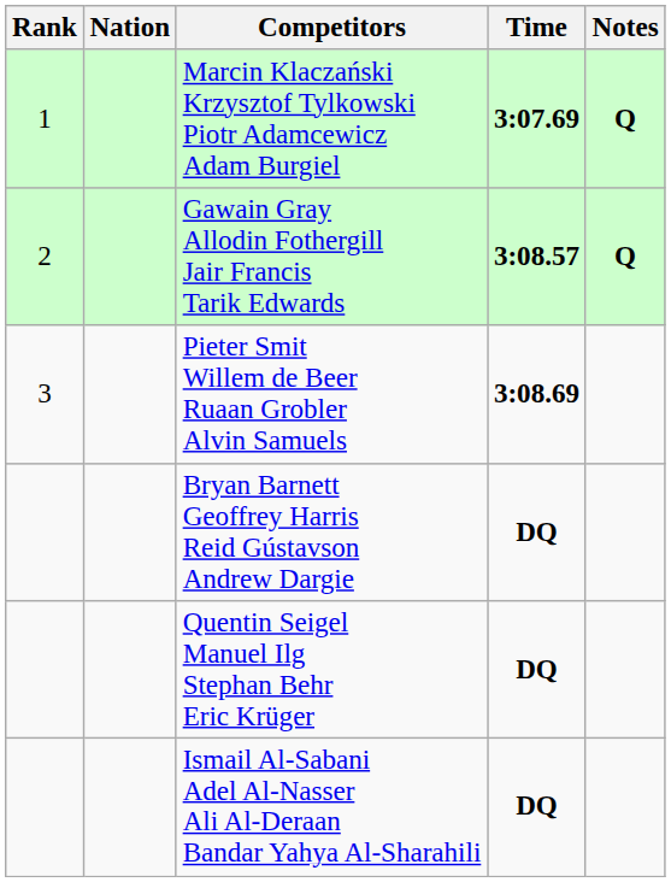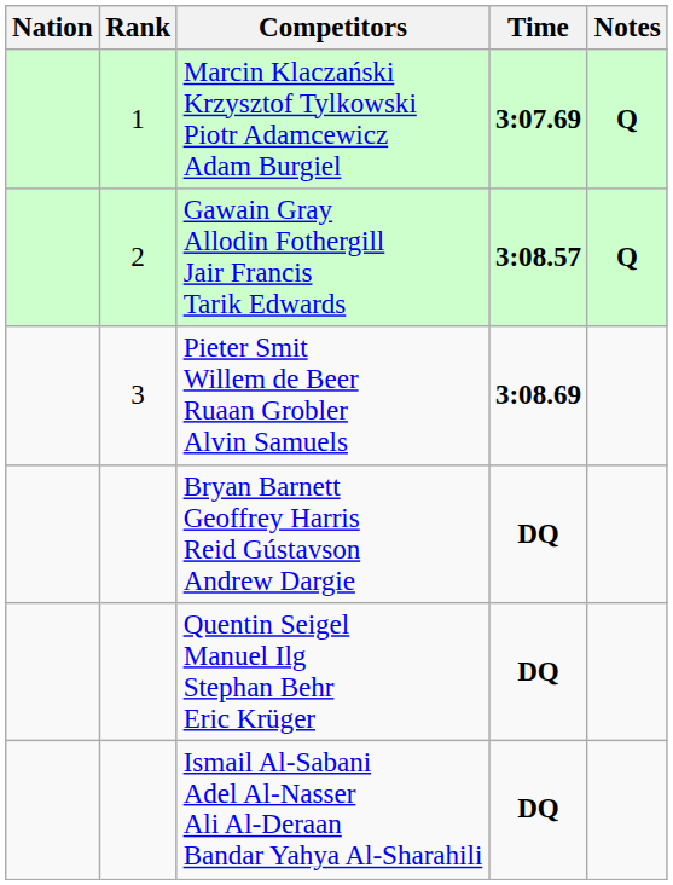columns swapped: Rank <-> Nation
